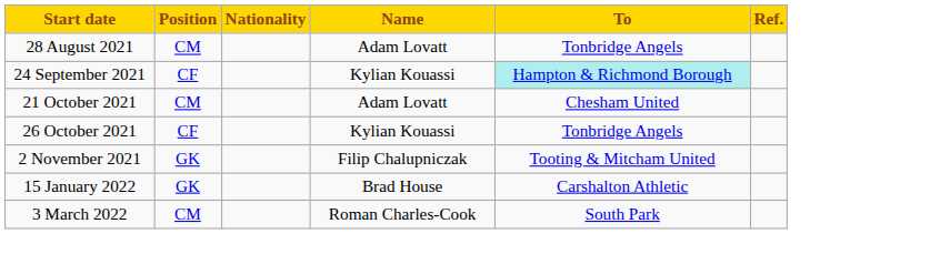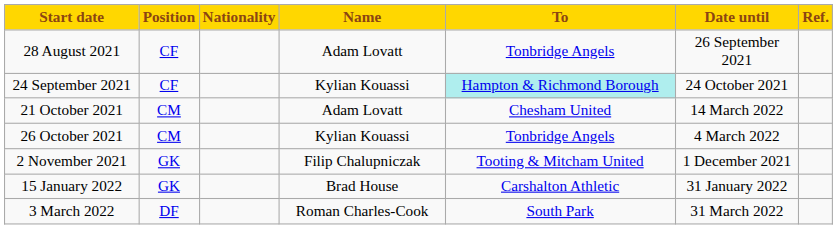+ column: Date until | 26 September 2021 | 24 October 2021 | 14 March 2022 | 4 March 2022 | 1 December 2021 | 31 January 2022 | 31 March 2022
28 August 2021 | Position: CM -> CF
26 October 2021 | Position: CF -> CM
3 March 2022 | Position: CM -> DF
